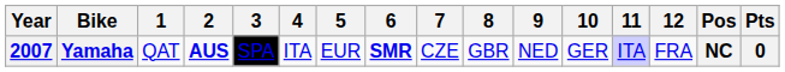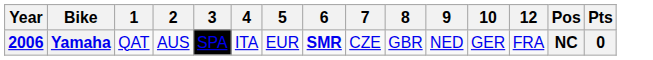- column: 11 | ITA
Yamaha | Year: 2007 -> 2006
Yamaha | 2: bold -> normal
